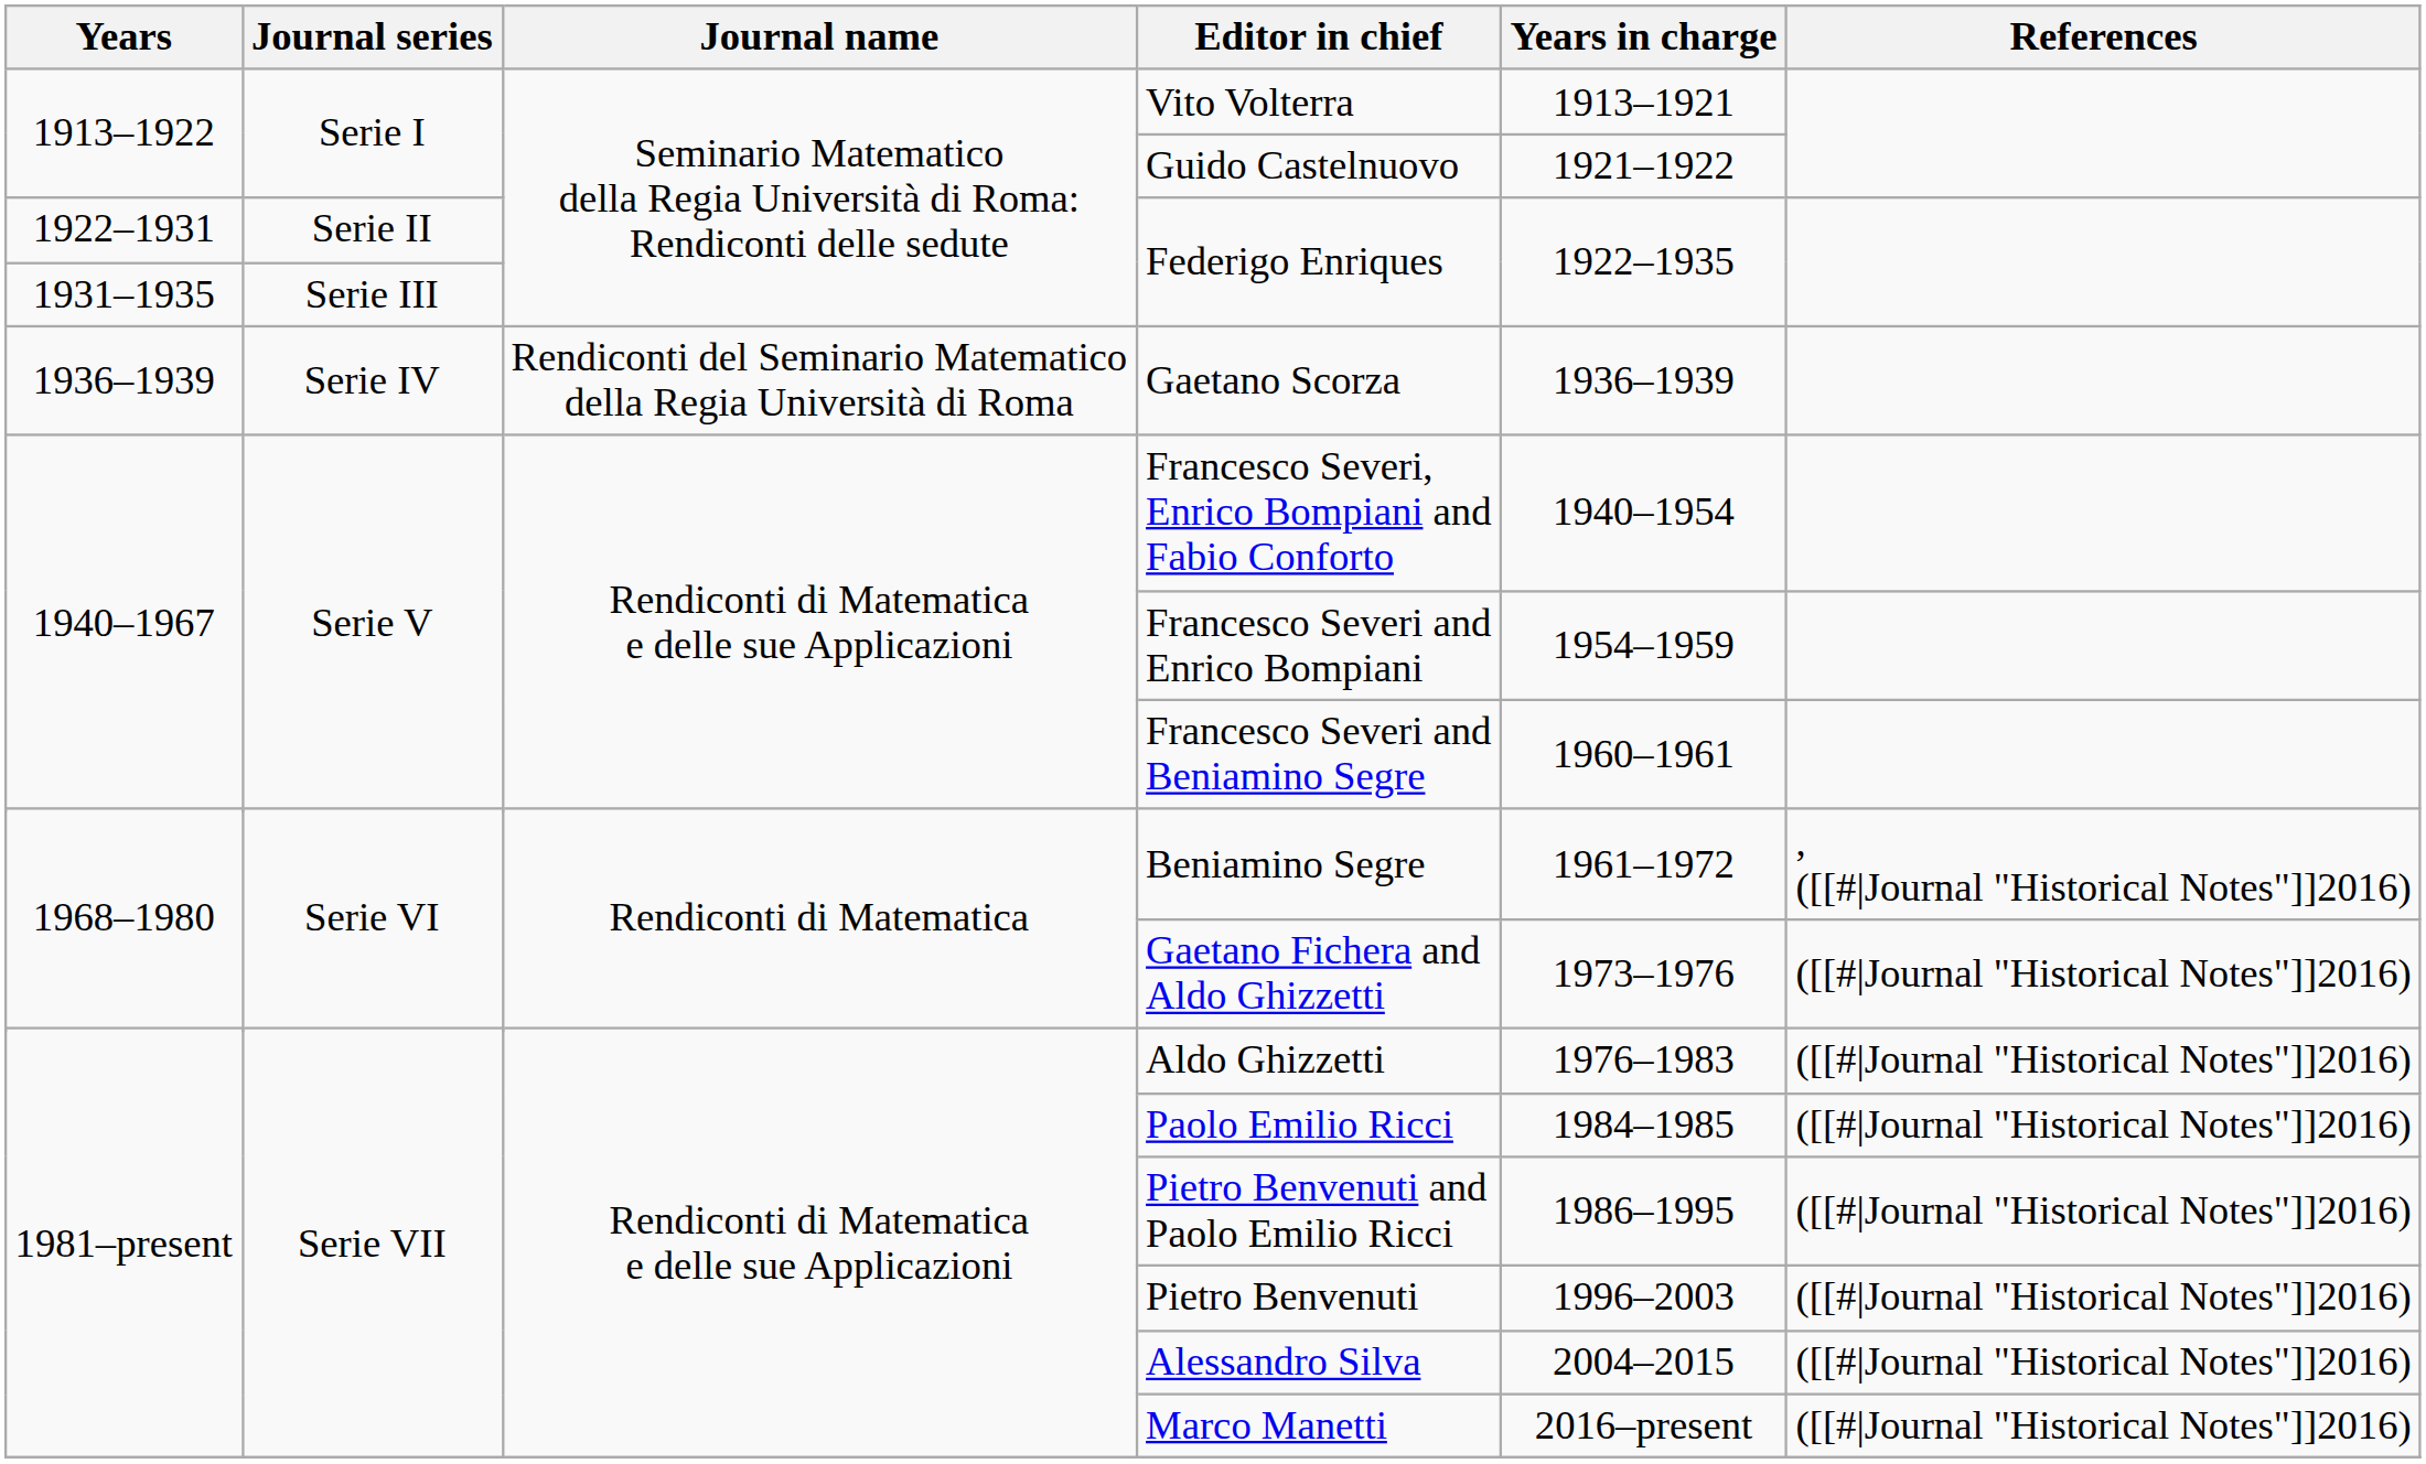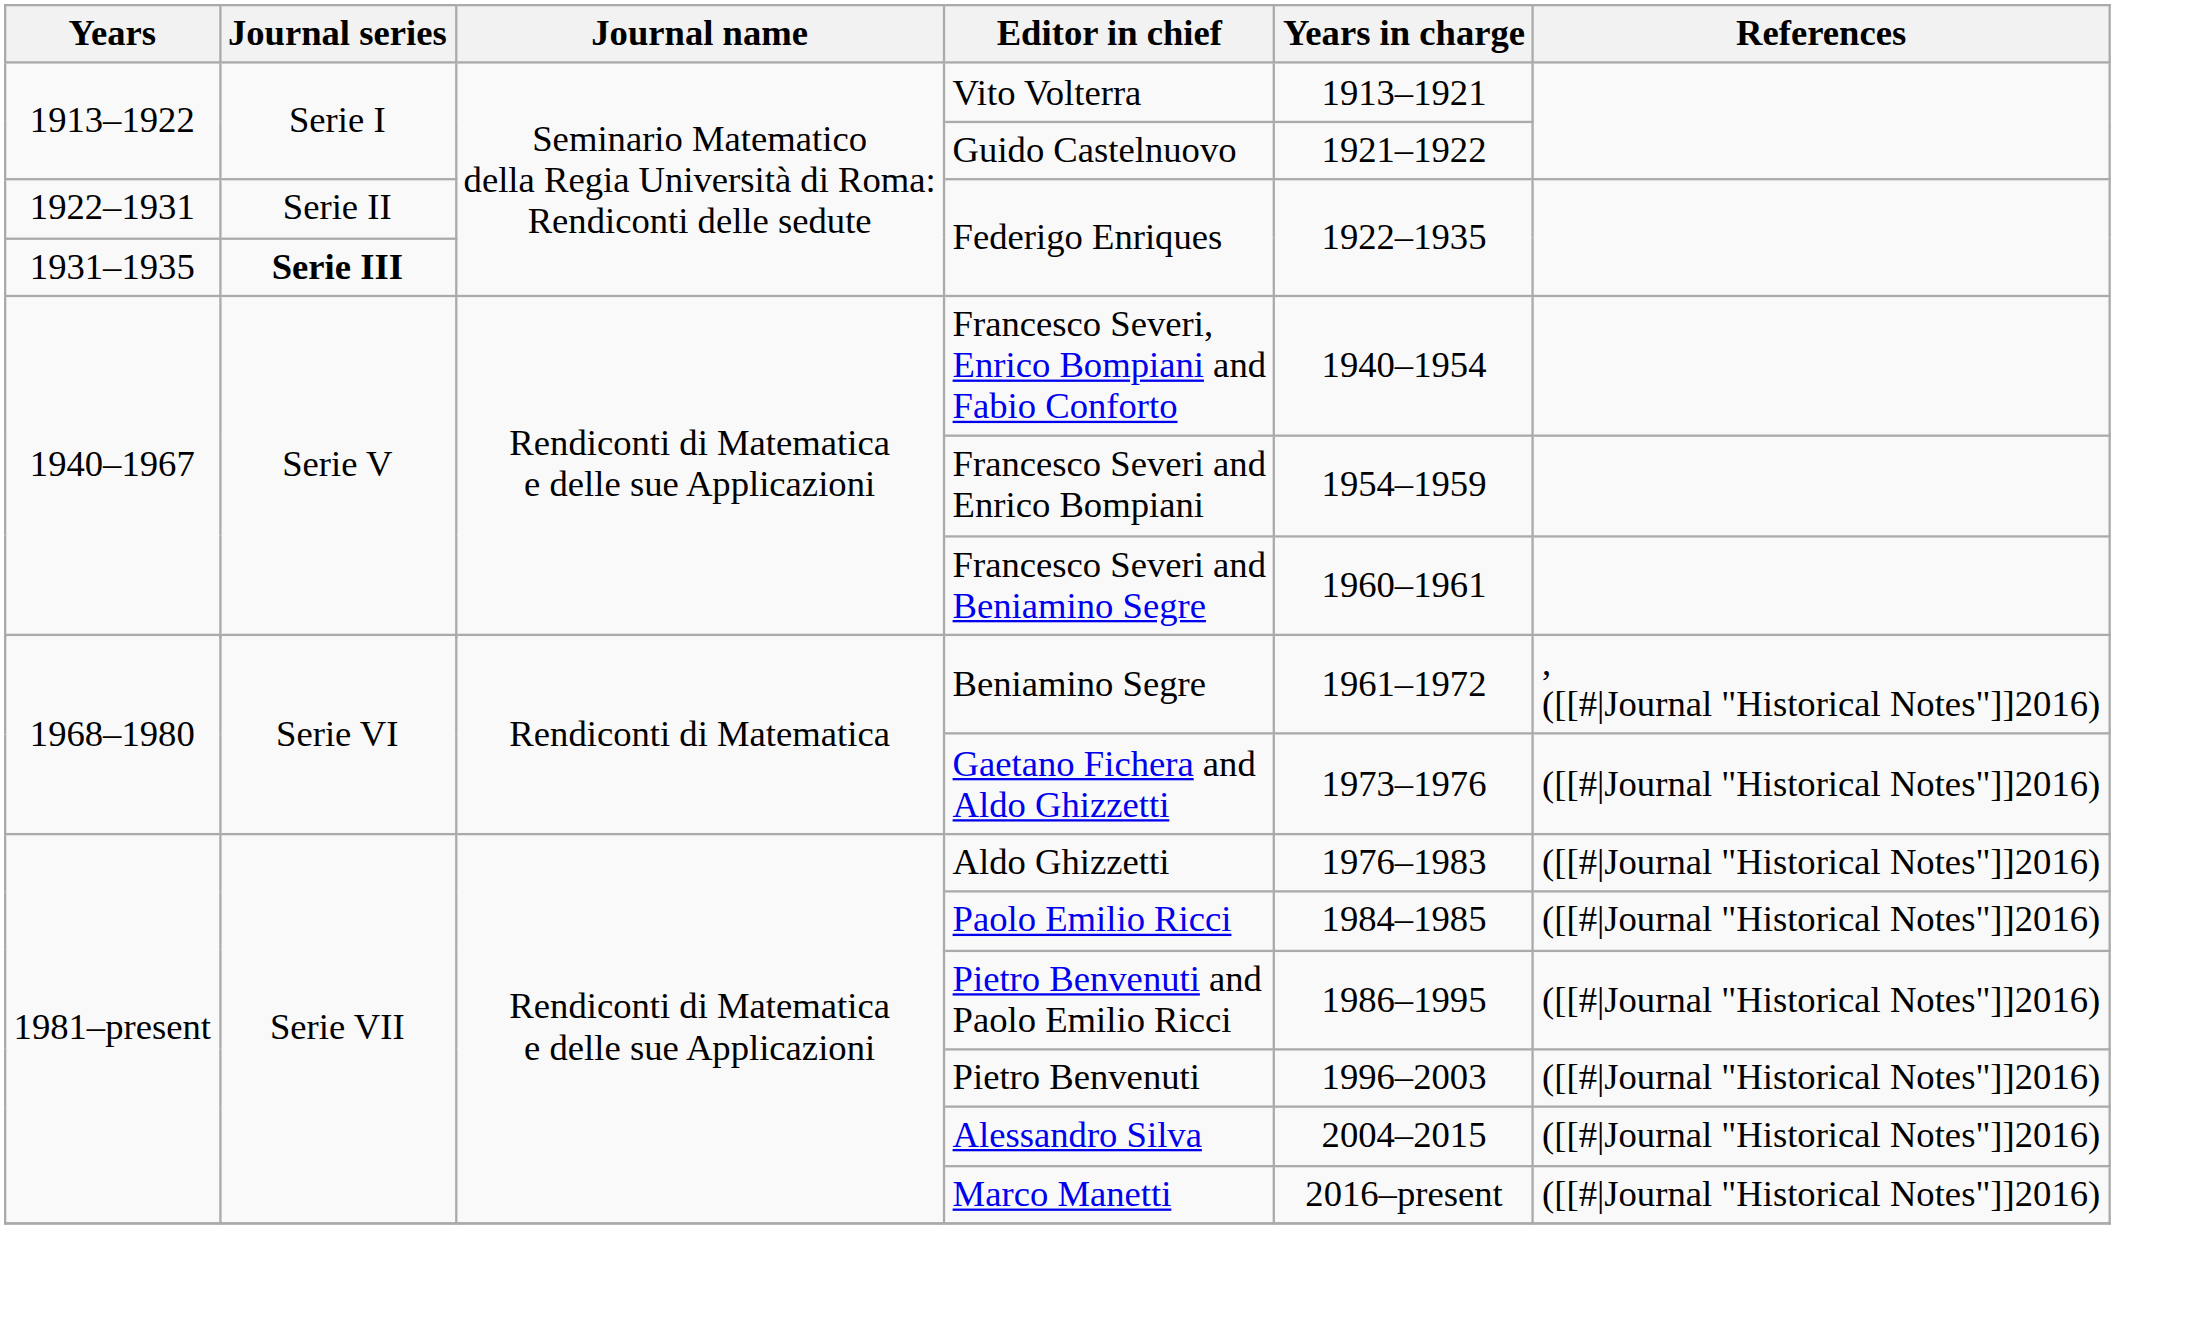1931–1935 / Federigo Enriques | Journal series: normal -> bold
- row: 1936–1939 | Serie IV | Rendiconti del Seminario Matematico della Regia Università di Roma | Gaetano Scorza | 1936–1939
